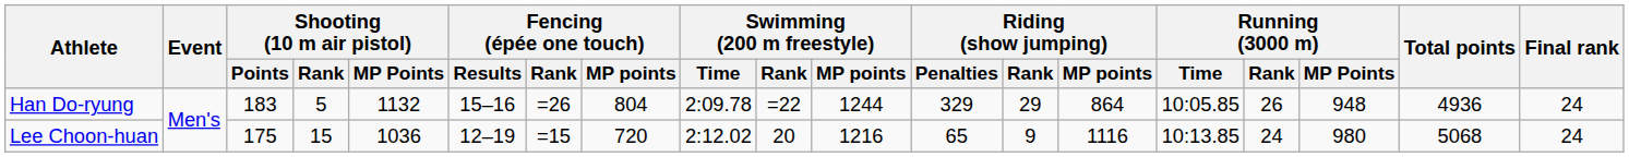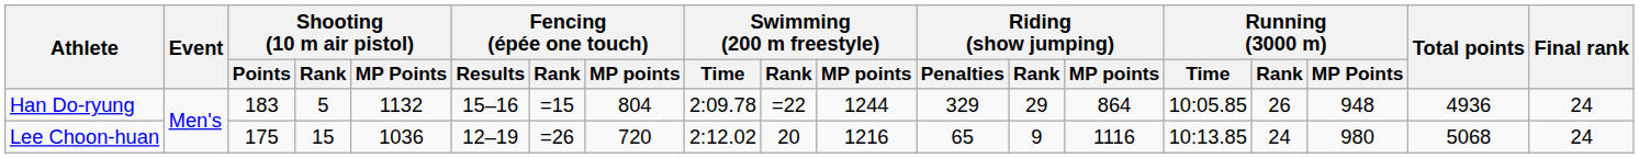Han Do-ryung | Fencing (épée one touch) / Rank: =26 -> =15
Lee Choon-huan | Fencing (épée one touch) / Rank: =15 -> =26
